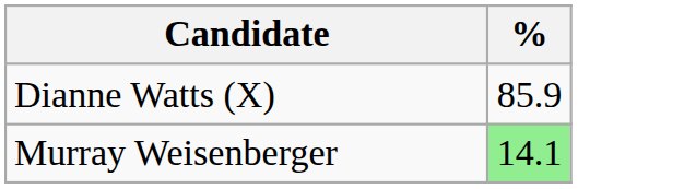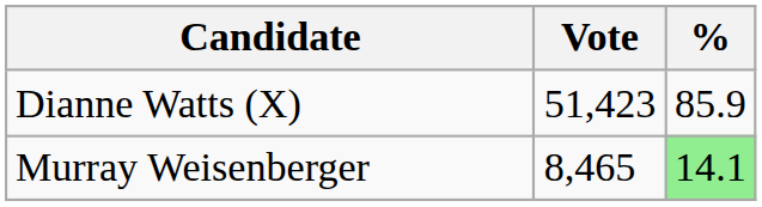+ column: Vote | 51,423 | 8,465
